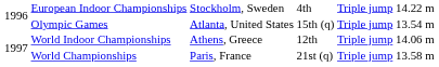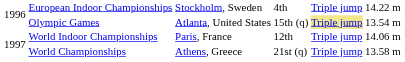Olympic Games | column 5: no background -> khaki background
World Indoor Championships | column 3: Athens, Greece -> Paris, France
World Championships | column 3: Paris, France -> Athens, Greece
